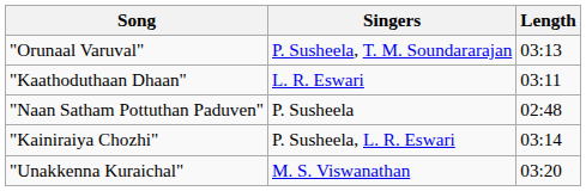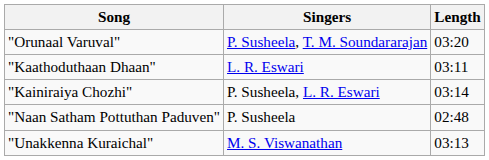"Orunaal Varuval" | Length: 03:13 -> 03:20
rows swapped: "Naan Satham Pottuthan Paduven" <-> "Kainiraiya Chozhi"
"Unakkenna Kuraichal" | Length: 03:20 -> 03:13
